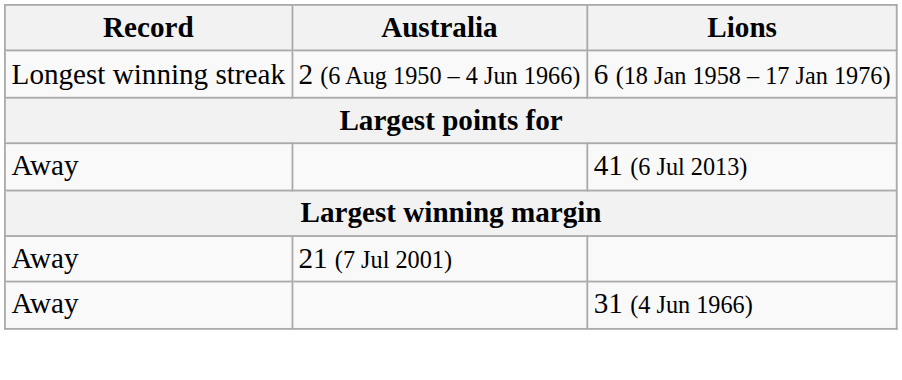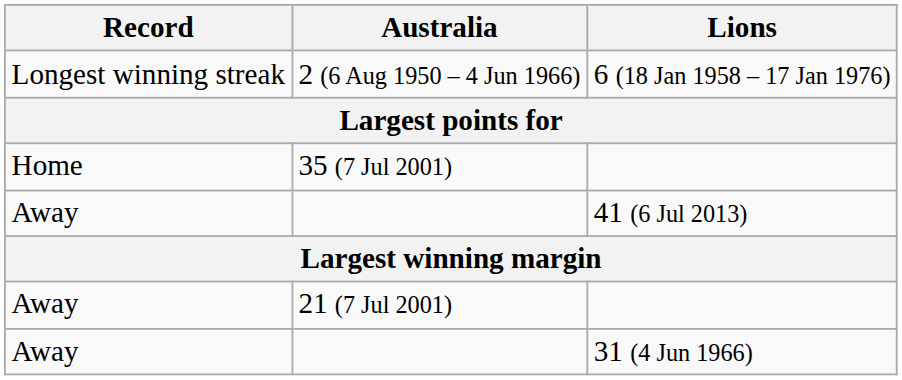+ row: Home | 35 (7 Jul 2001)
